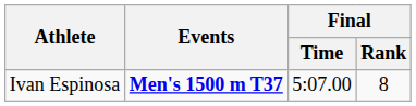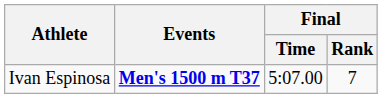Ivan Espinosa | Final / Rank: 8 -> 7
